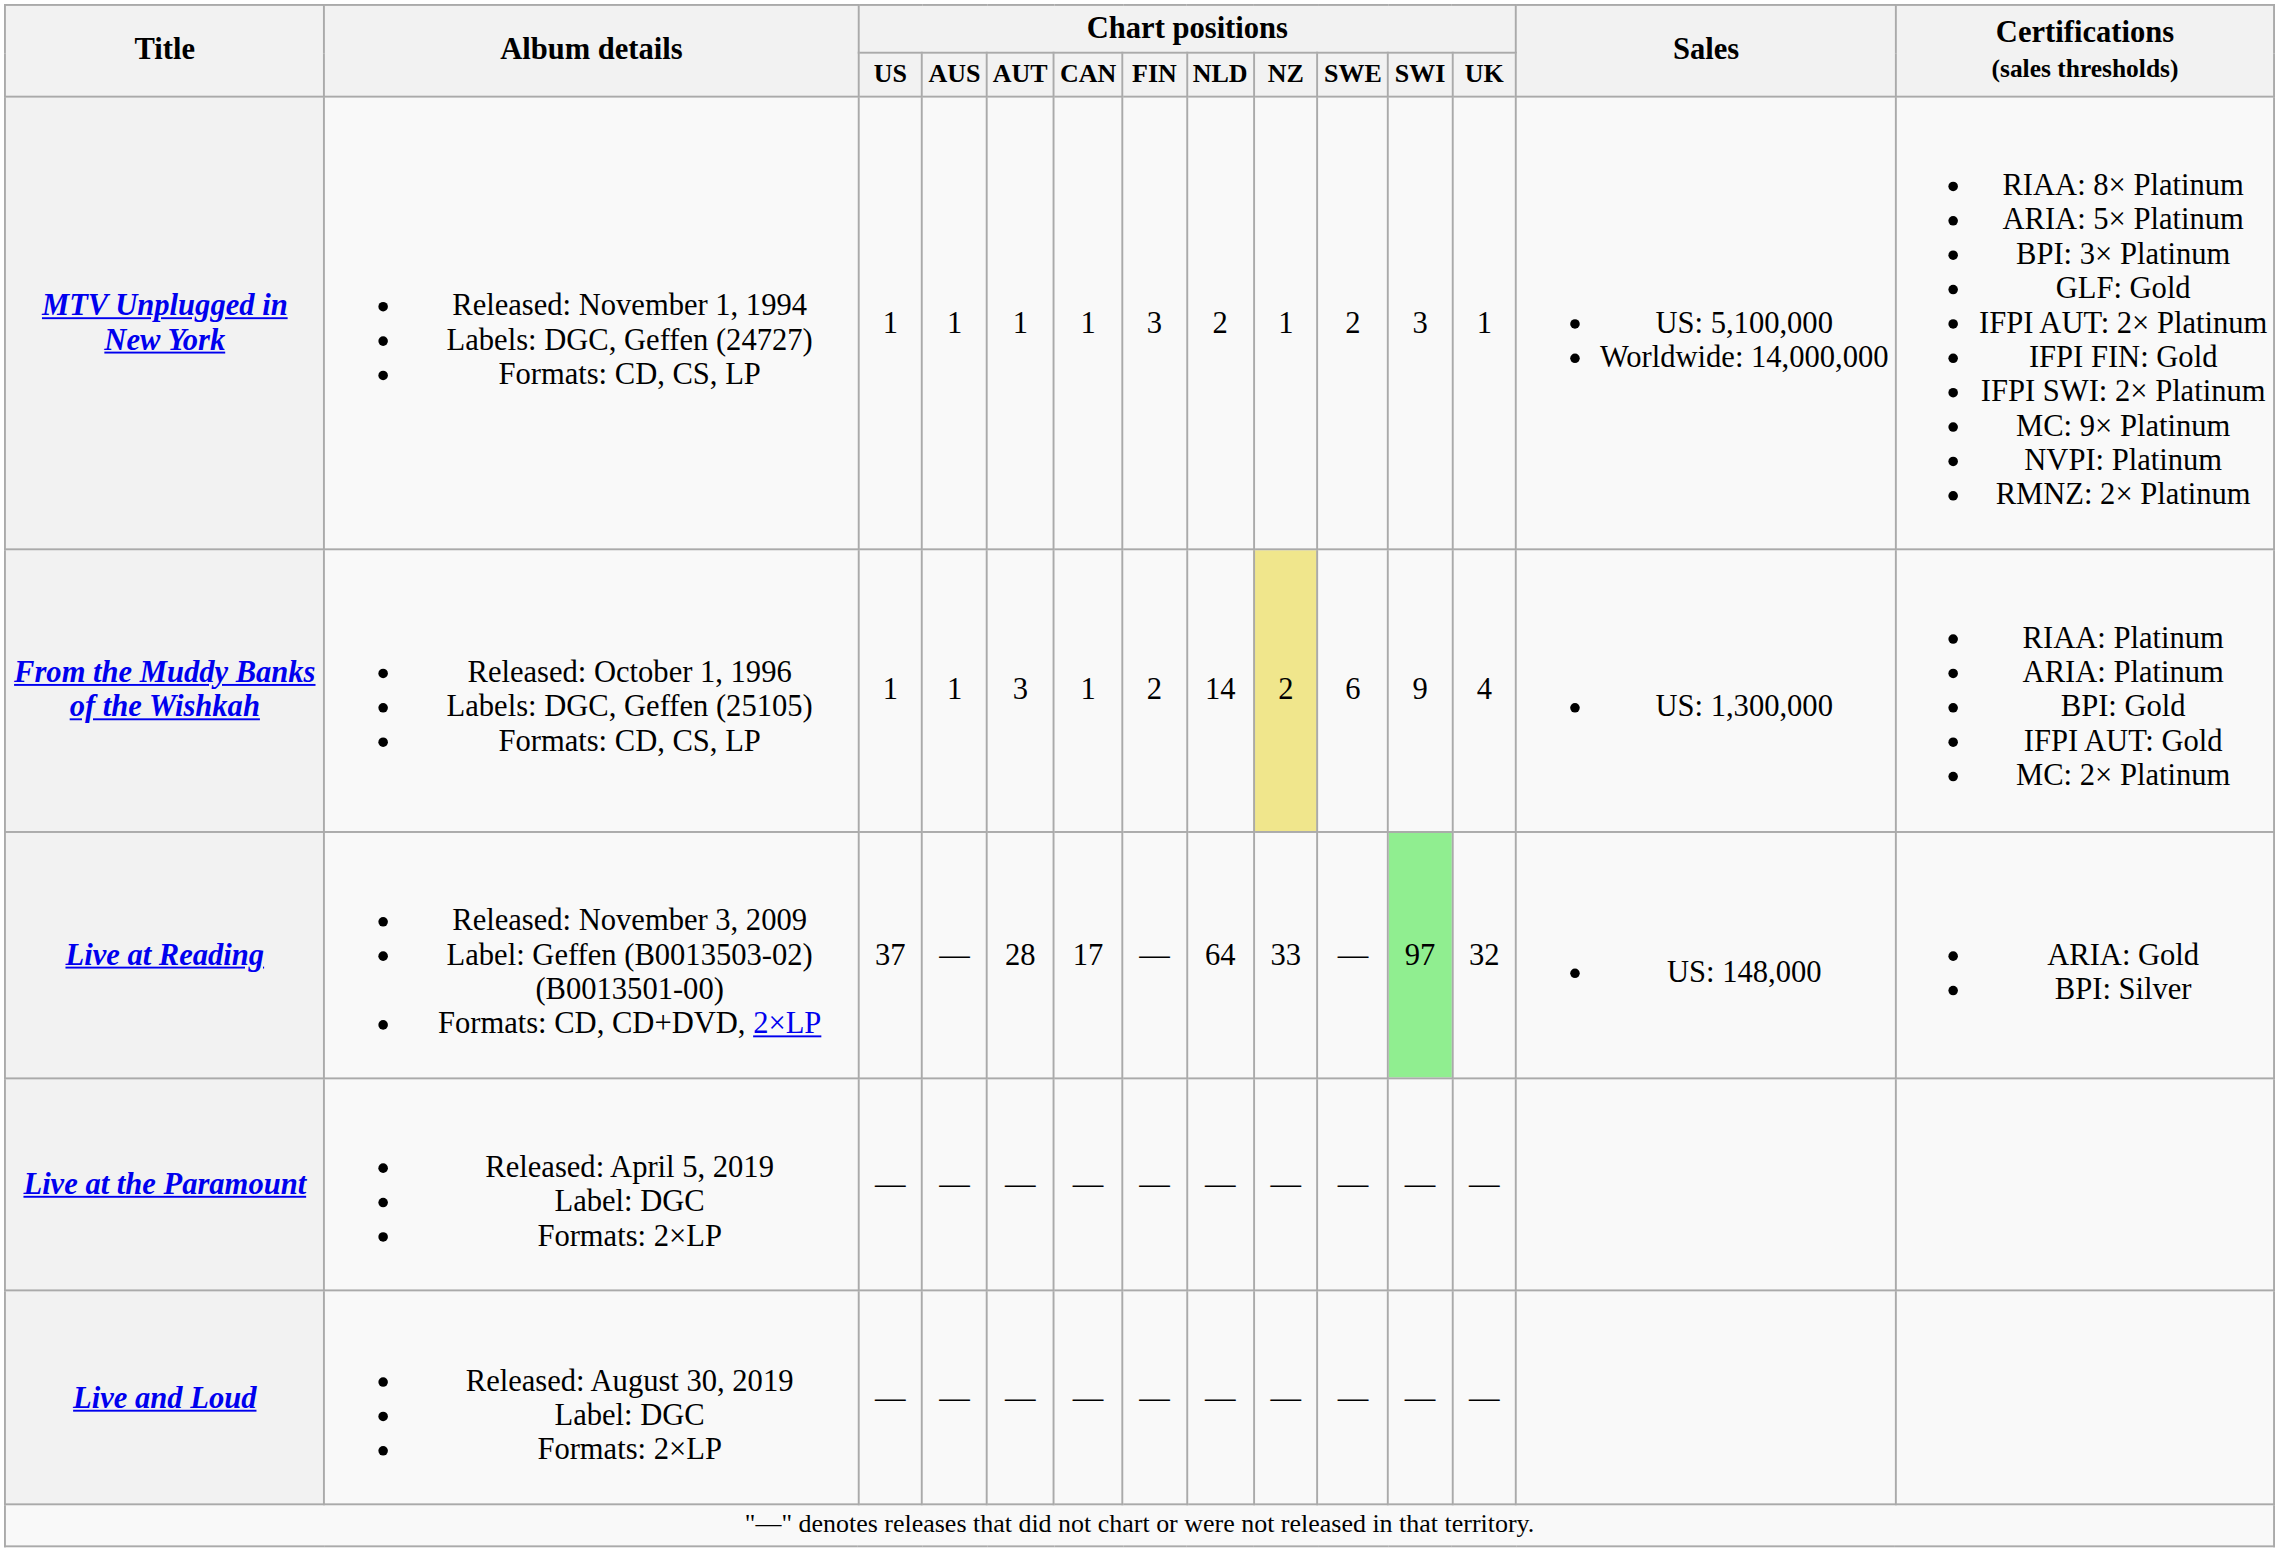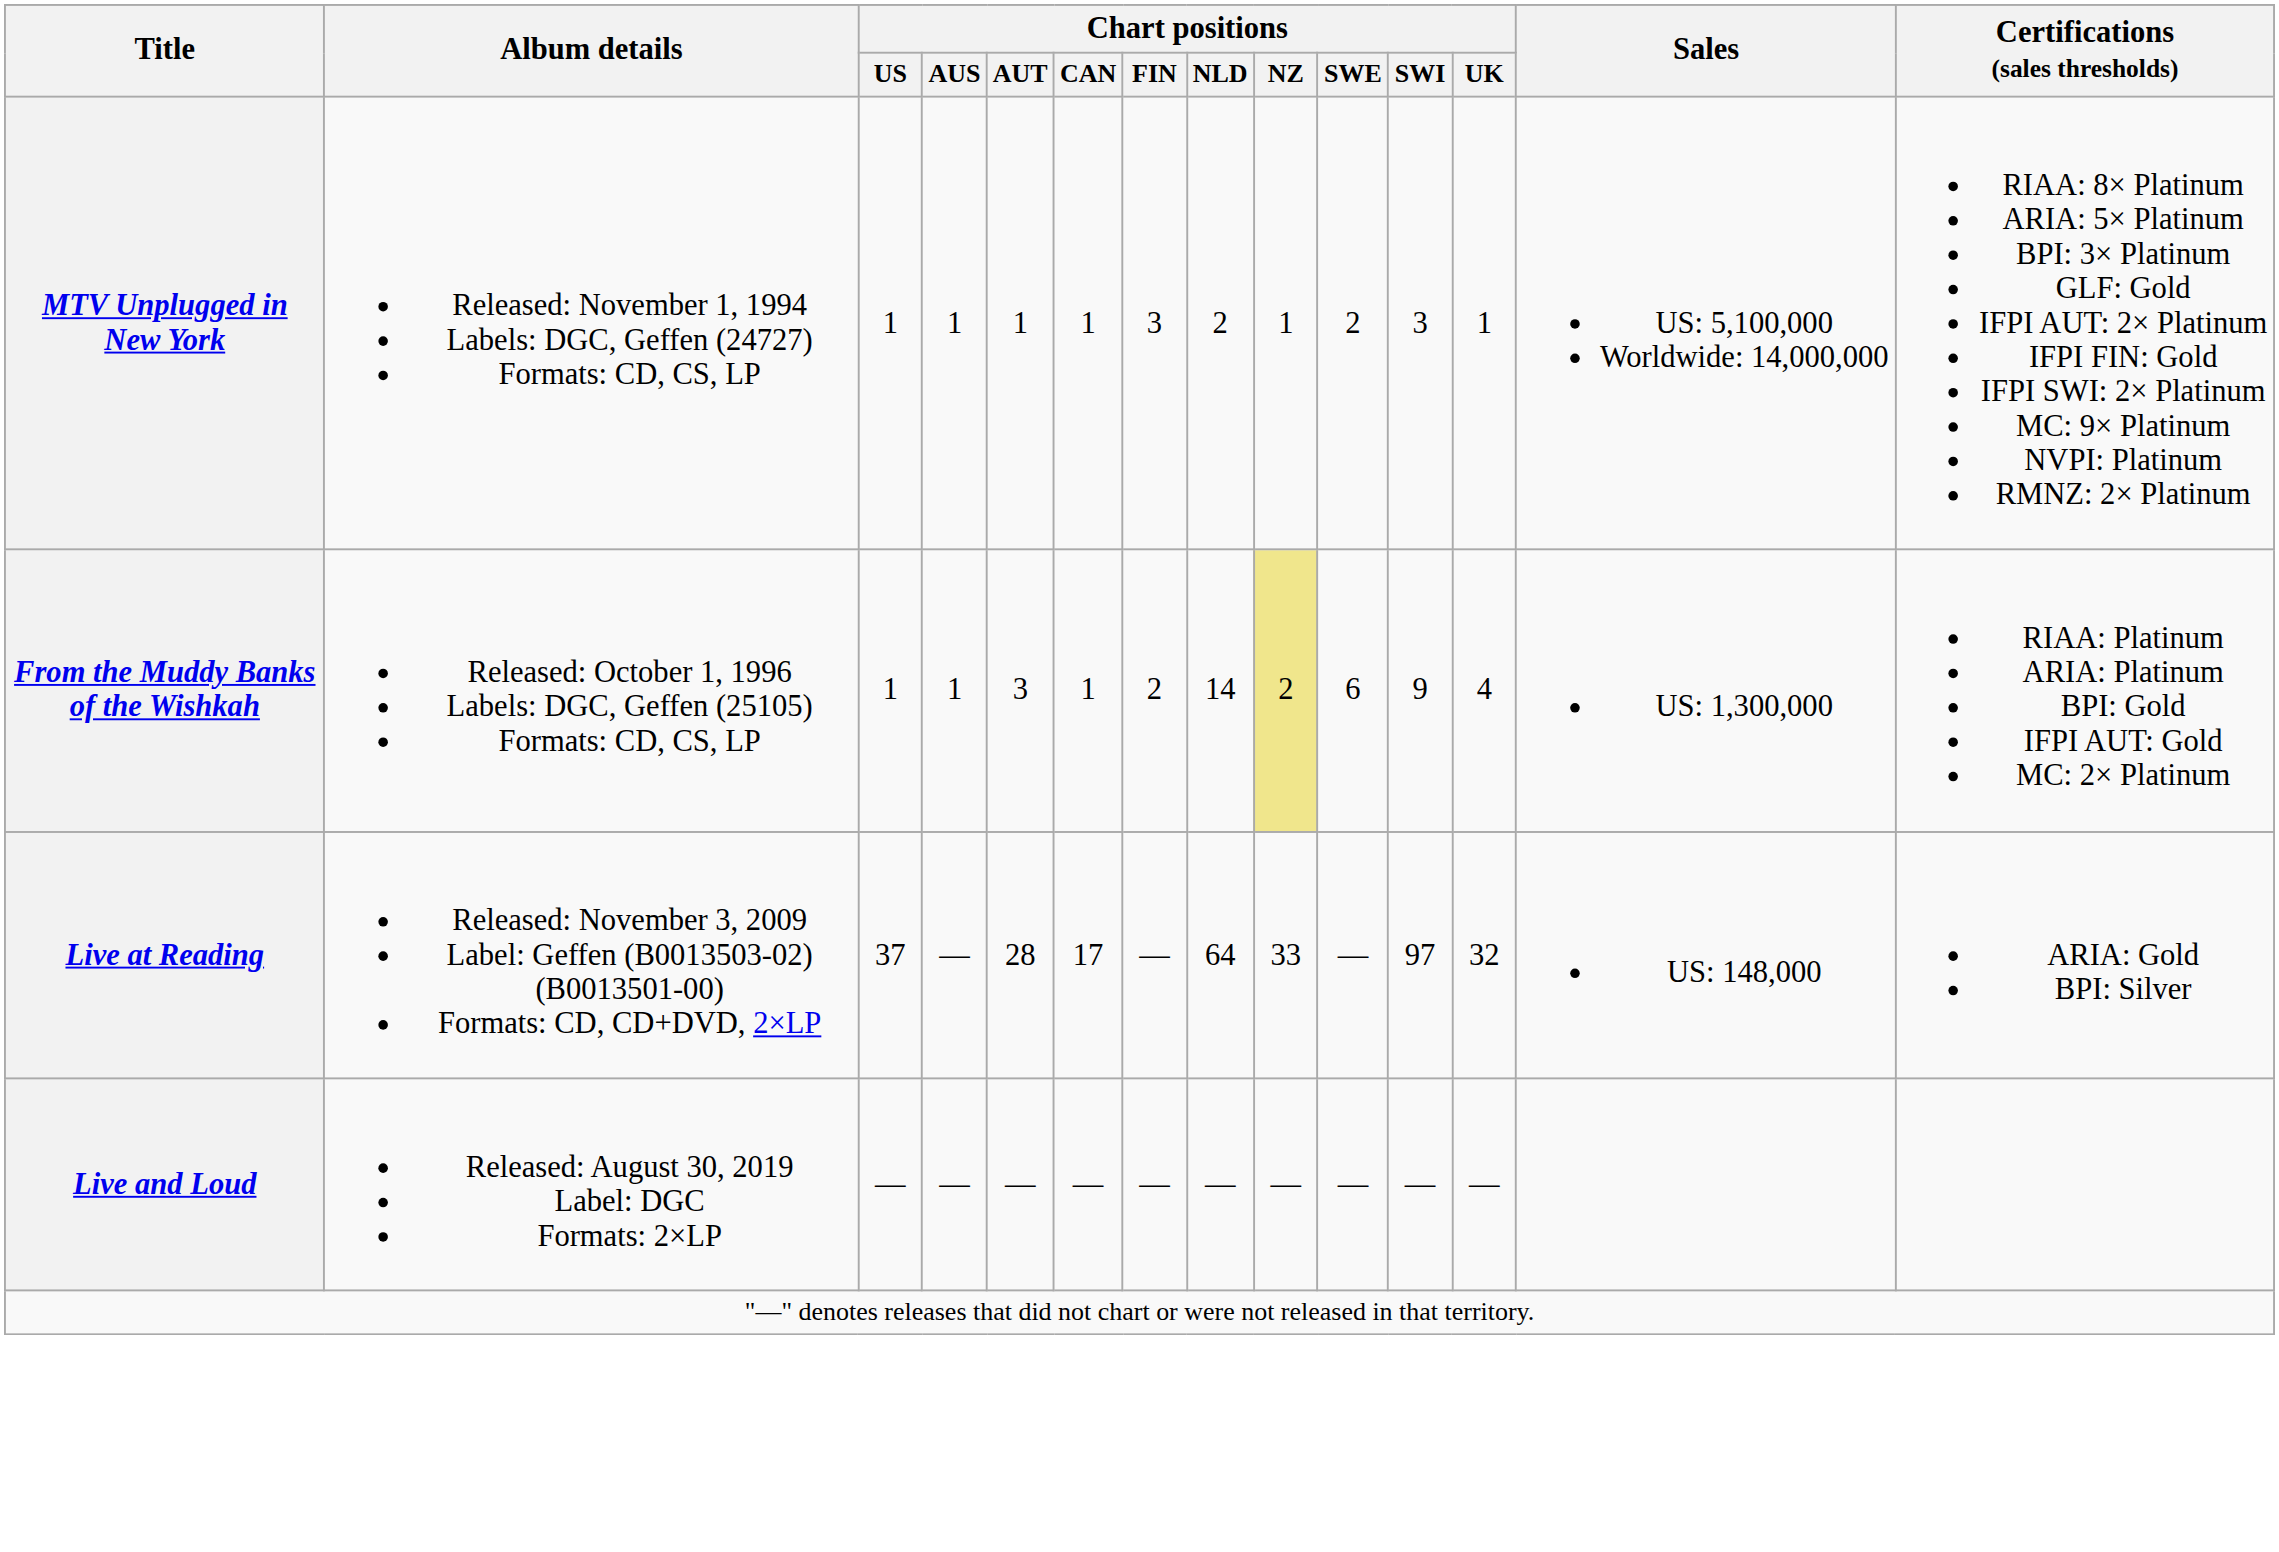Live at Reading | Chart positions / SWI: lightgreen background -> no background
- row: Live at the Paramount | Released: April 5, 2019 Label: DGC Formats: 2×LP | — | — | — | — | — | — | — | — | — | —
